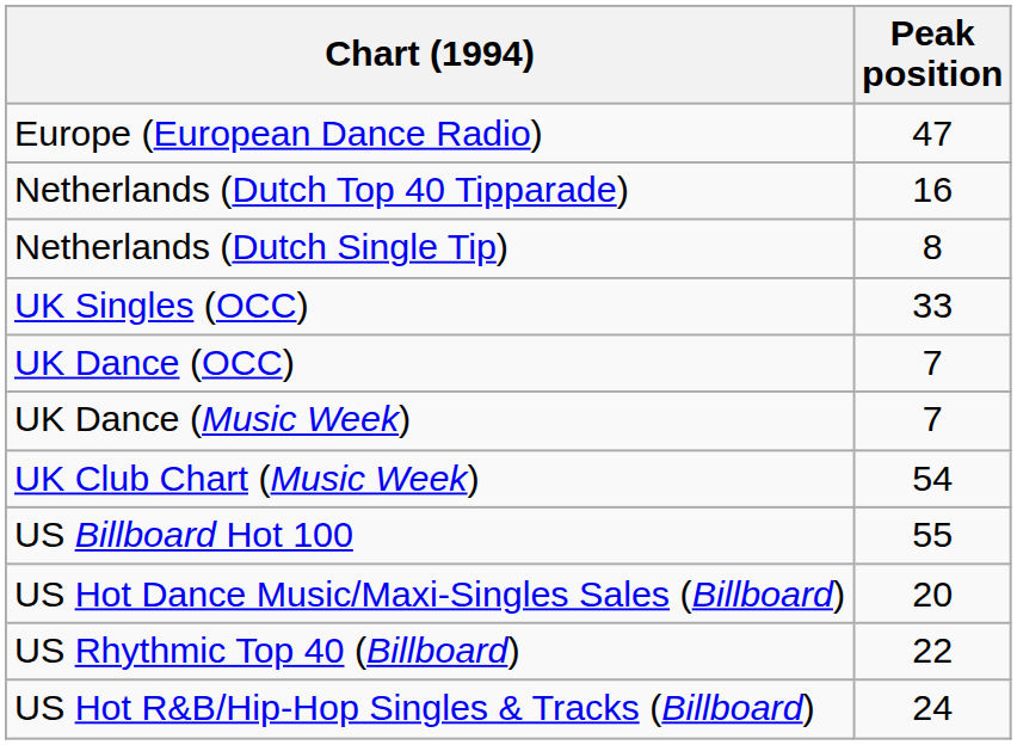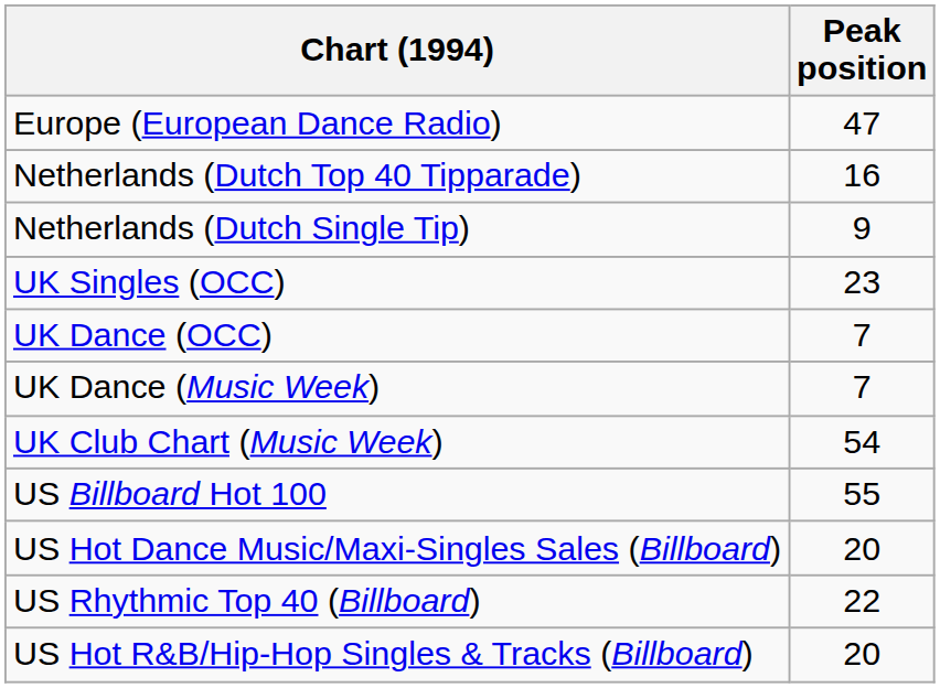Netherlands (Dutch Single Tip) | Peak position: 8 -> 9
UK Singles (OCC) | Peak position: 33 -> 23
US Hot R&B/Hip-Hop Singles & Tracks (Billboard) | Peak position: 24 -> 20
